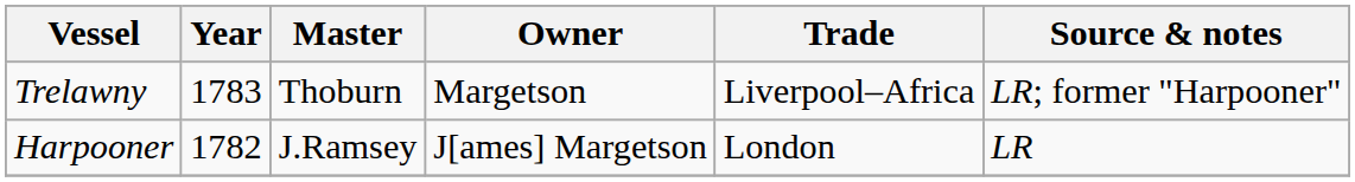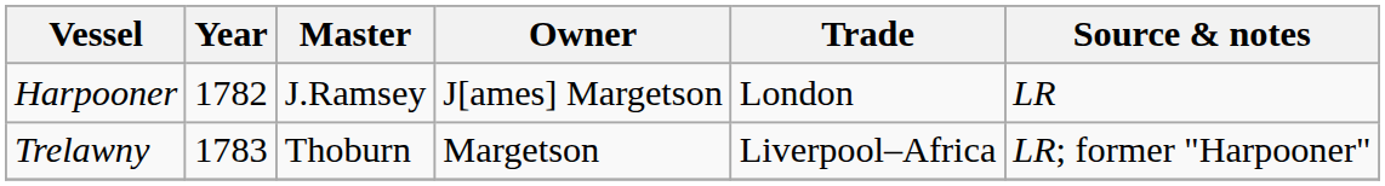rows swapped: Harpooner <-> Trelawny
